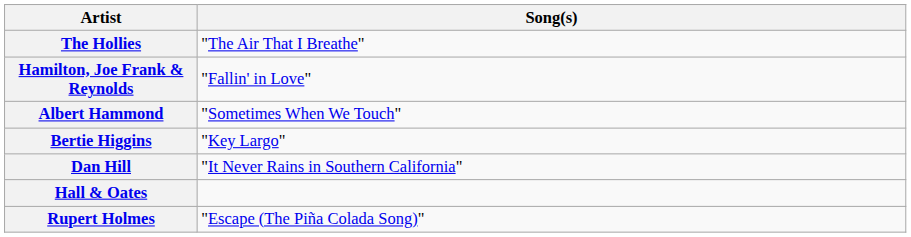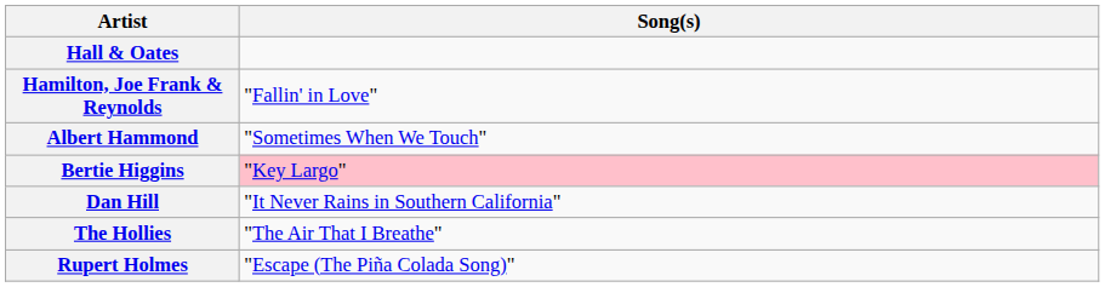rows swapped: Hall & Oates <-> The Hollies
Bertie Higgins | Song(s): no background -> pink background
